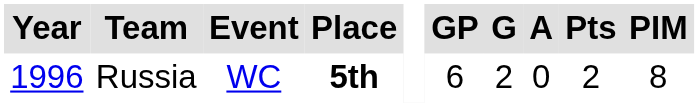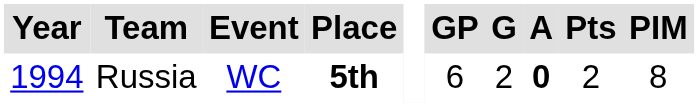Russia | Year: 1996 -> 1994
Russia | A: normal -> bold
